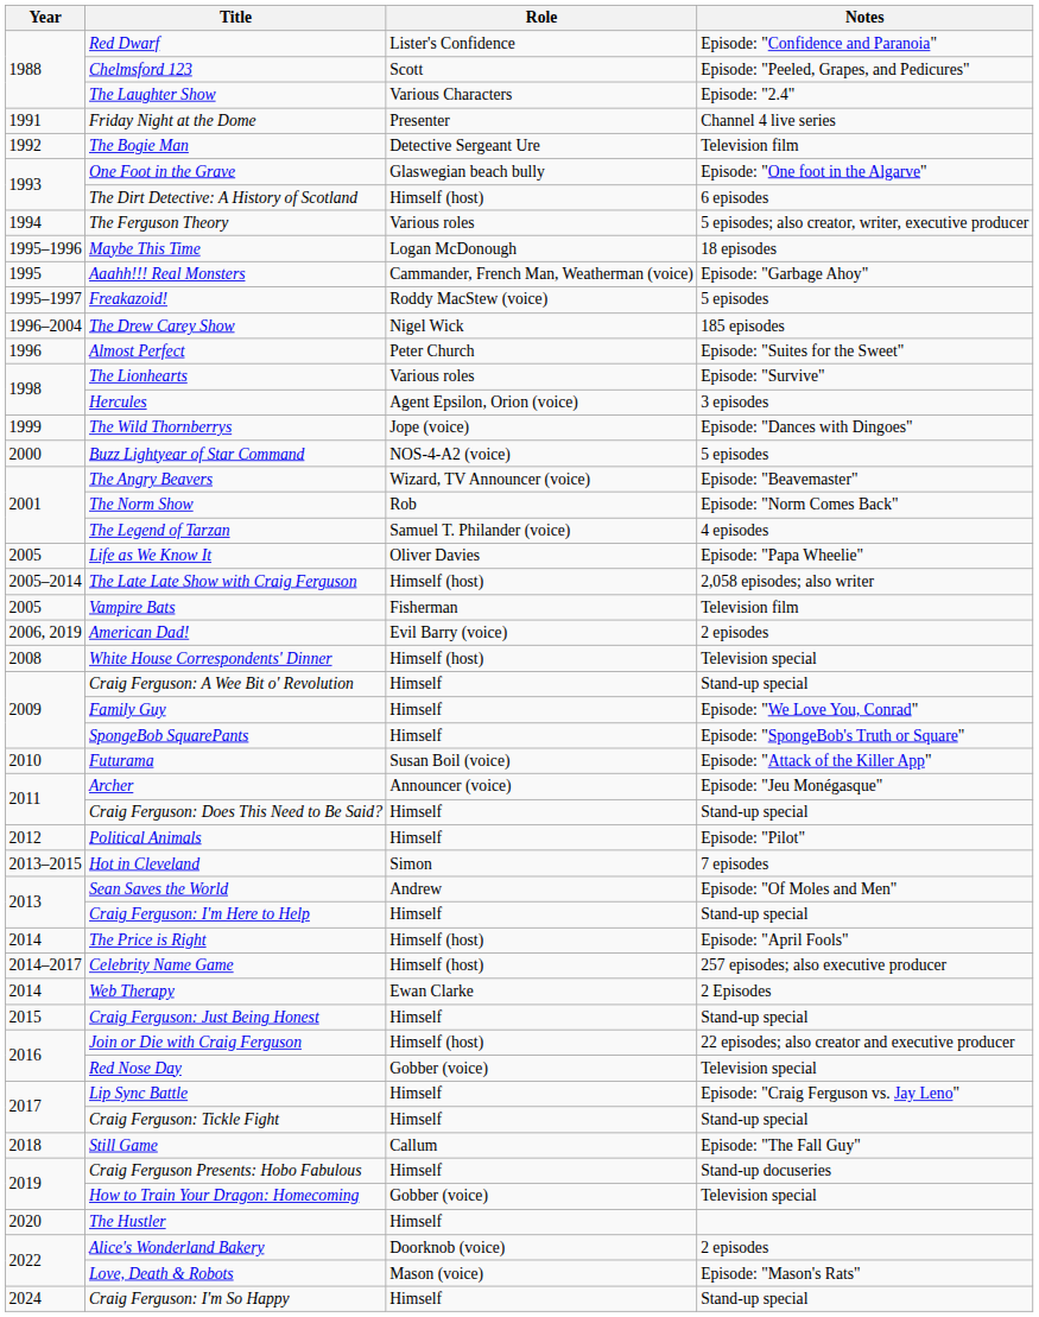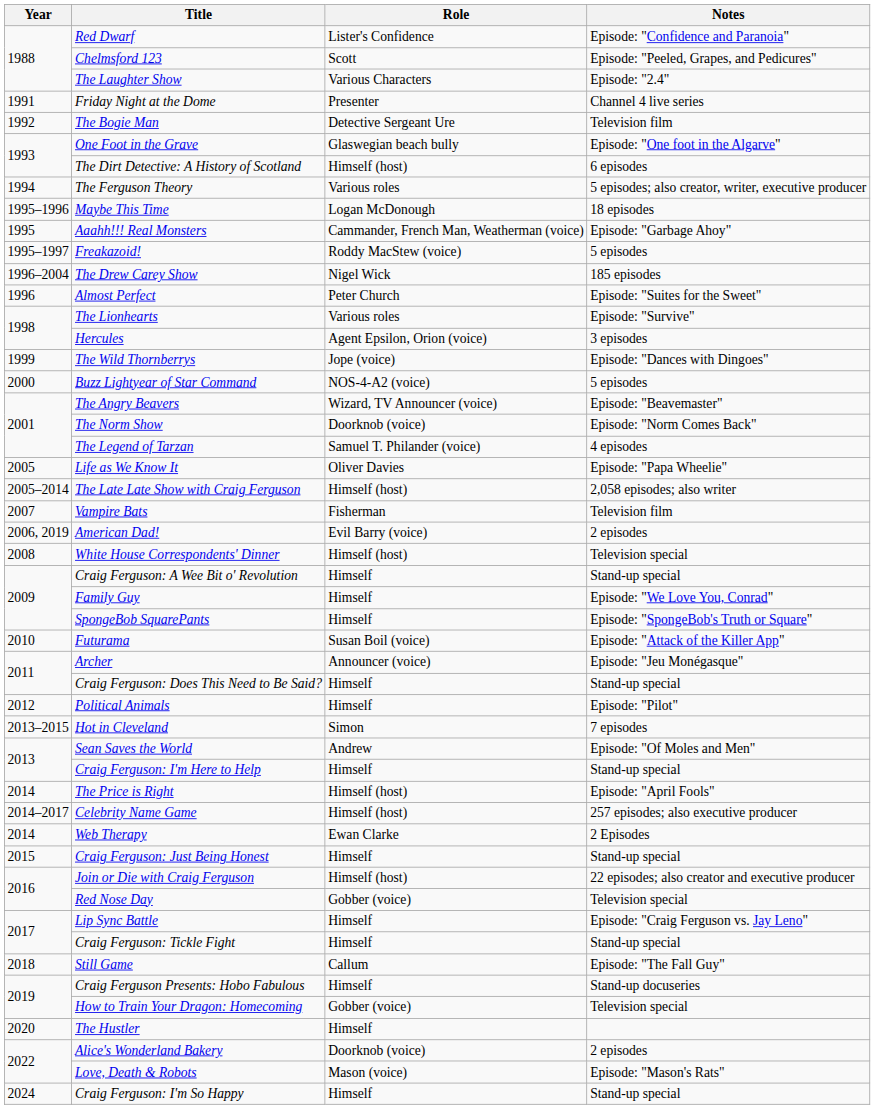The Norm Show | Role: Rob -> Doorknob (voice)
Vampire Bats | Year: 2005 -> 2007
